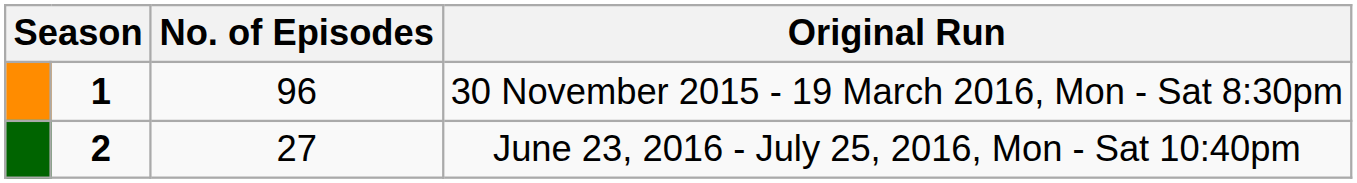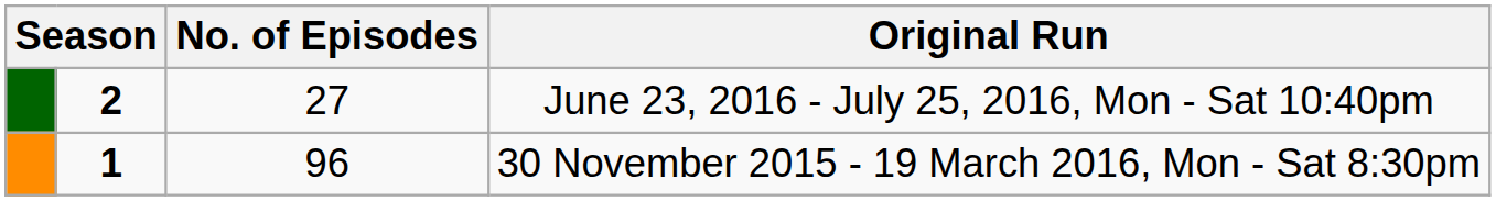rows swapped: 30 November 2015 - 19 March 2016, Mon - Sat 8:30pm <-> June 23, 2016 - July 25, 2016, Mon - Sat 10:40pm
